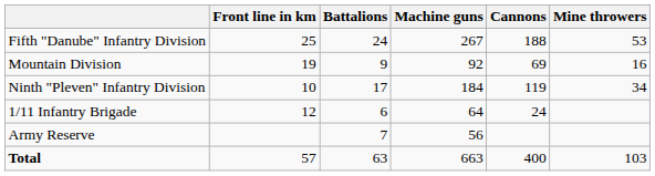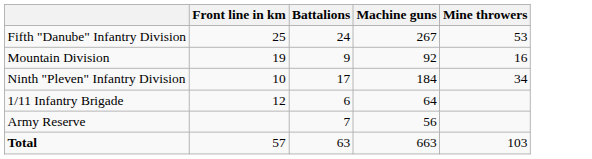- column: Cannons | 188 | 69 | 119 | 24 | 400
